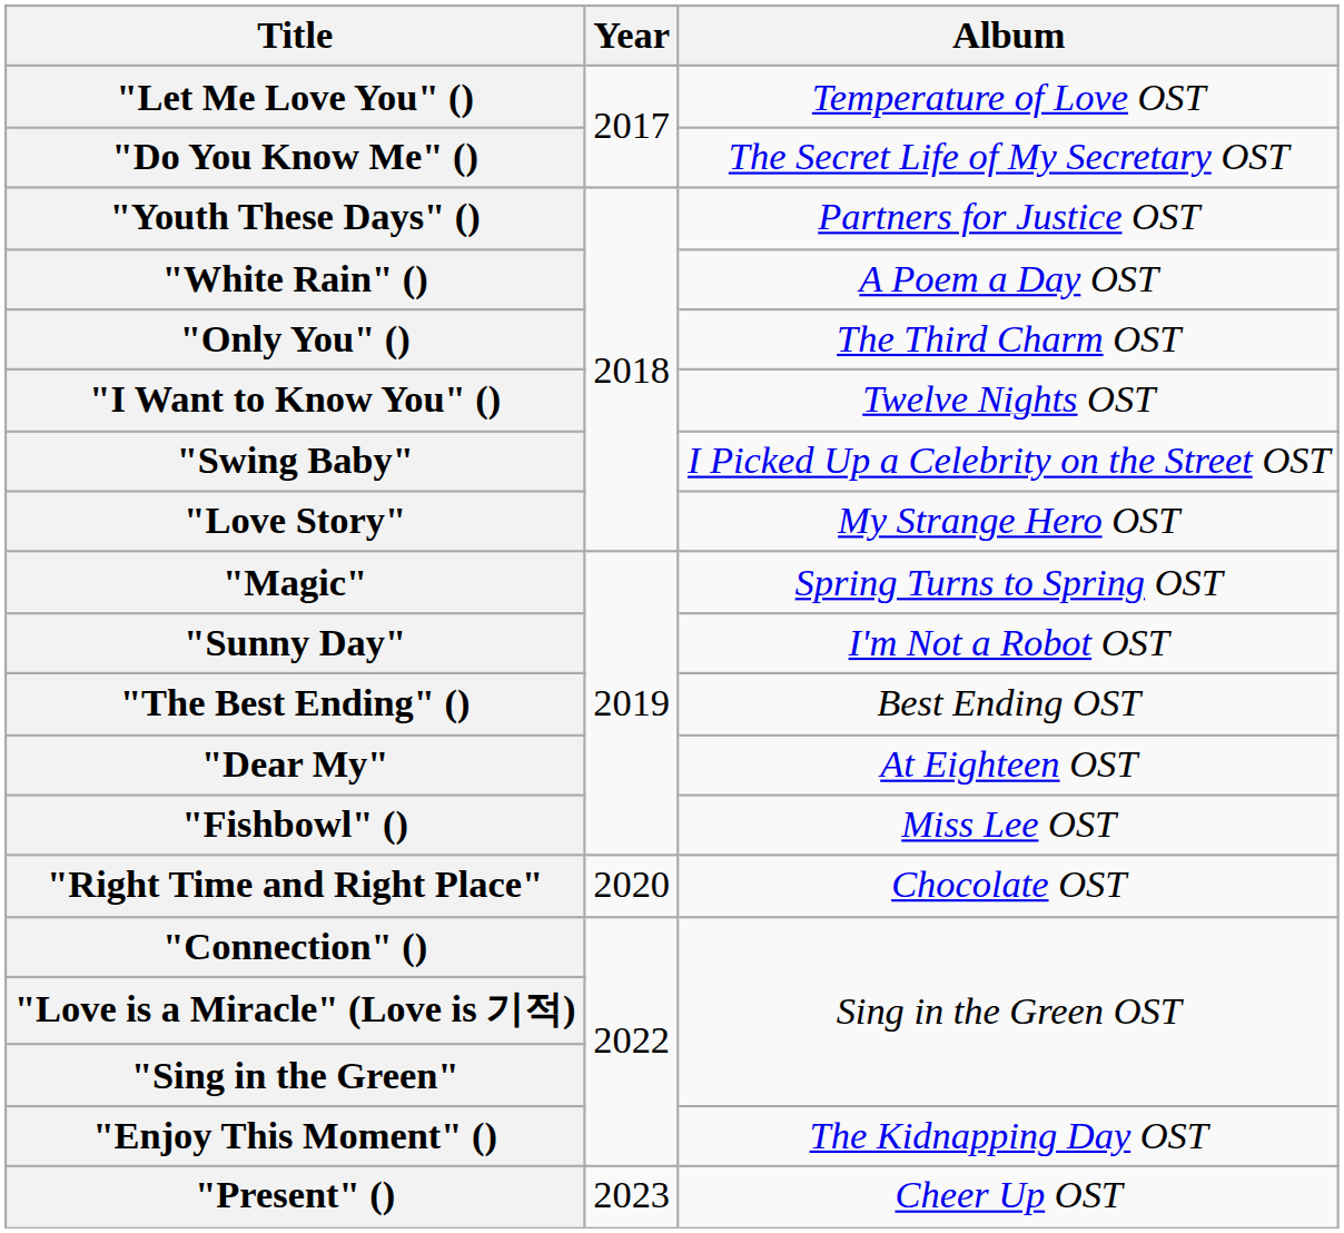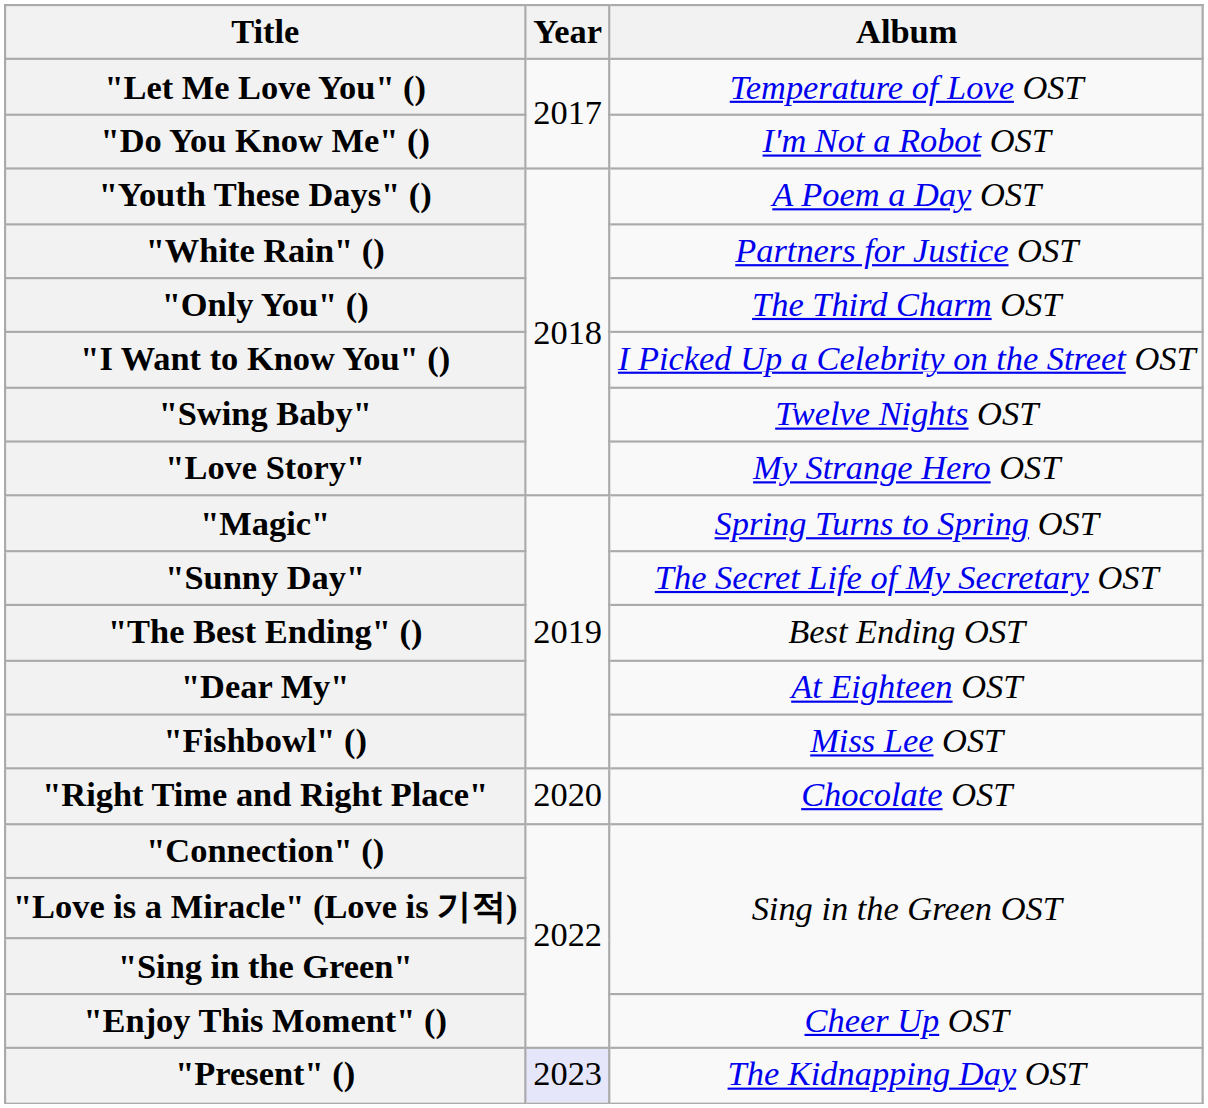"Do You Know Me" () | Album: The Secret Life of My Secretary OST -> I'm Not a Robot OST
"Youth These Days" () | Album: Partners for Justice OST -> A Poem a Day OST
"White Rain" () | Album: A Poem a Day OST -> Partners for Justice OST
"I Want to Know You" () | Album: Twelve Nights OST -> I Picked Up a Celebrity on the Street OST
"Swing Baby" | Album: I Picked Up a Celebrity on the Street OST -> Twelve Nights OST
"Sunny Day" | Album: I'm Not a Robot OST -> The Secret Life of My Secretary OST
"Enjoy This Moment" () | Album: The Kidnapping Day OST -> Cheer Up OST
"Present" () | Year: no background -> lavender background
"Present" () | Album: Cheer Up OST -> The Kidnapping Day OST
